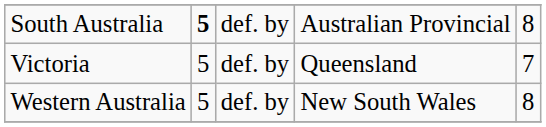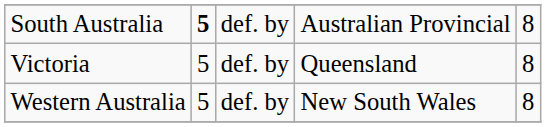Victoria | column 5: 7 -> 8
